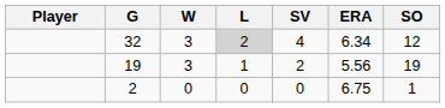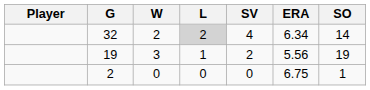32 | W: 3 -> 2
32 | SO: 12 -> 14
